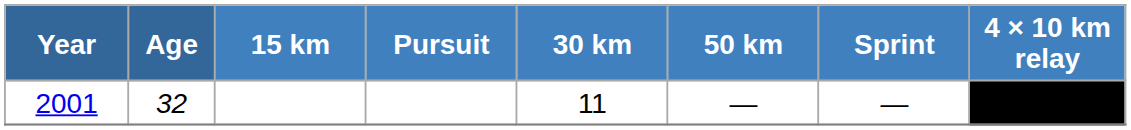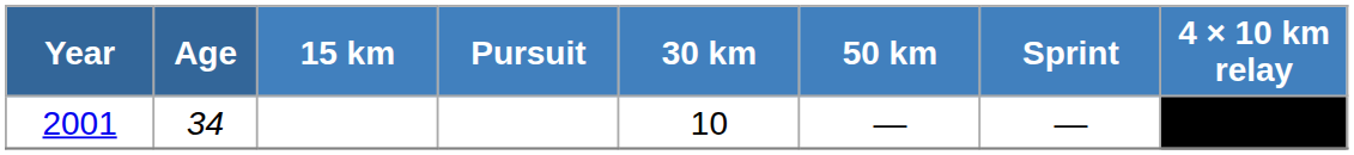2001 | Age: 32 -> 34
2001 | 30 km: 11 -> 10
